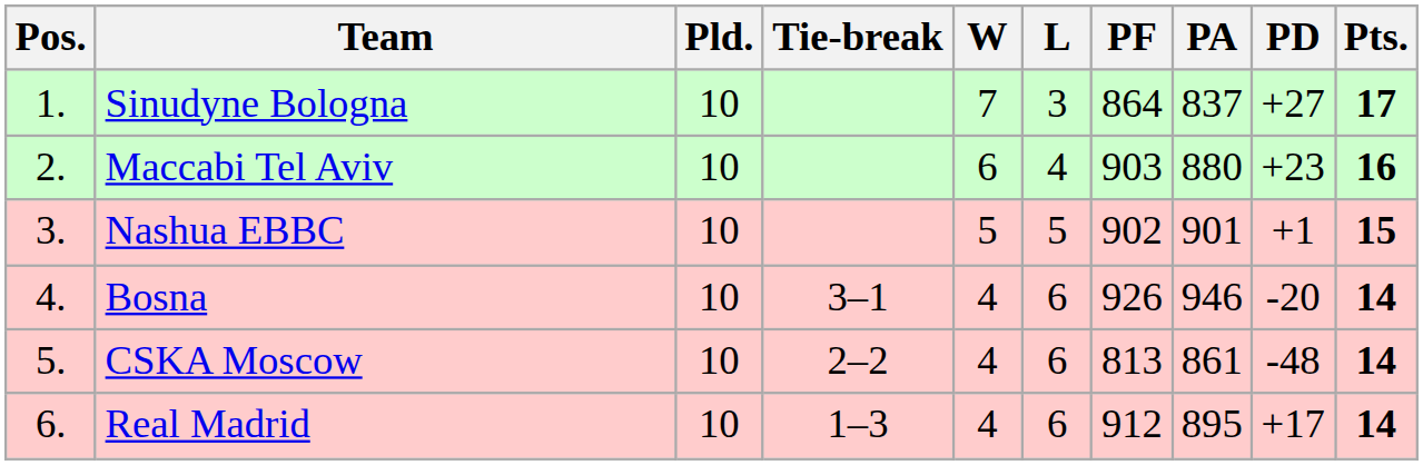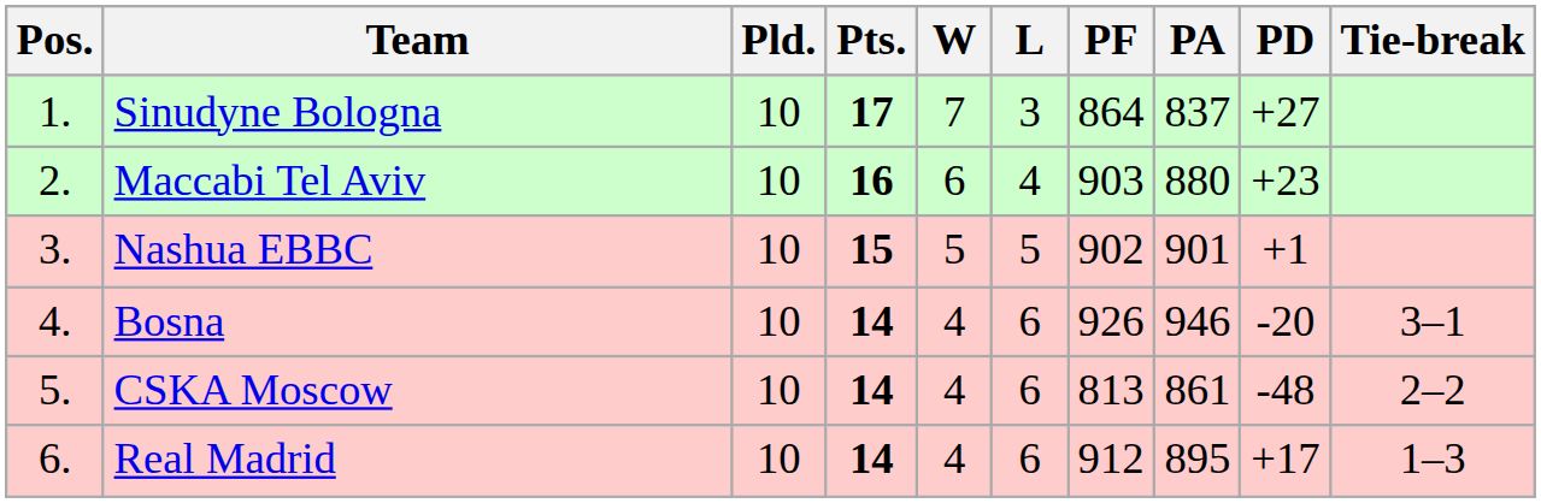columns swapped: Pts. <-> Tie-break
